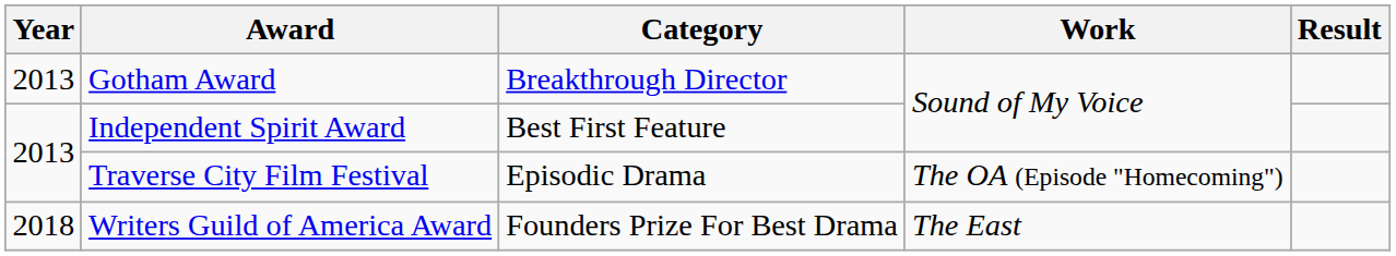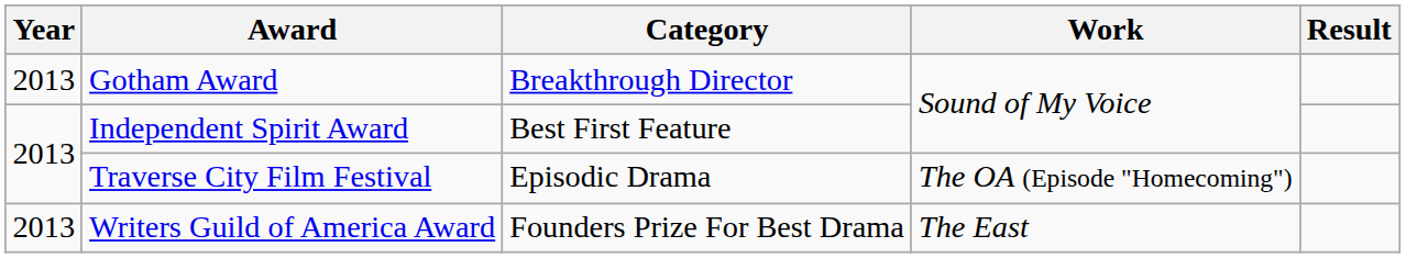Writers Guild of America Award | Year: 2018 -> 2013
